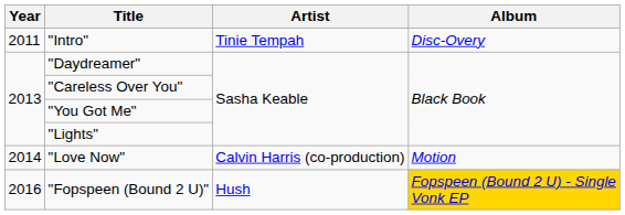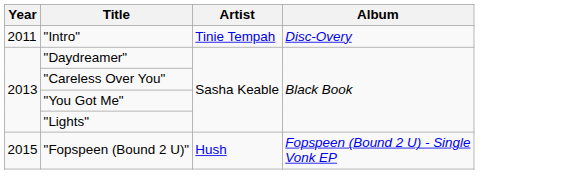- row: 2014 | "Love Now" | Calvin Harris (co-production) | Motion
"Fopspeen (Bound 2 U)" | Year: 2016 -> 2015
"Fopspeen (Bound 2 U)" | Album: gold background -> no background
